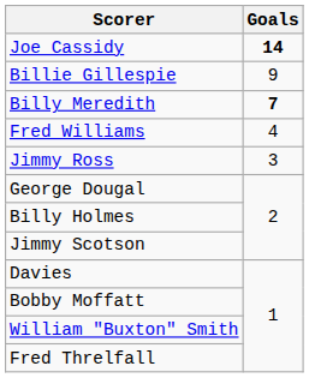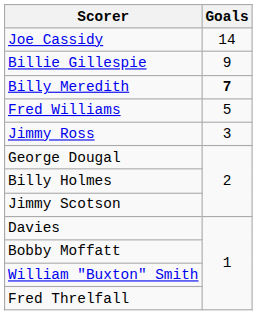Joe Cassidy | Goals: bold -> normal
Fred Williams | Goals: 4 -> 5
